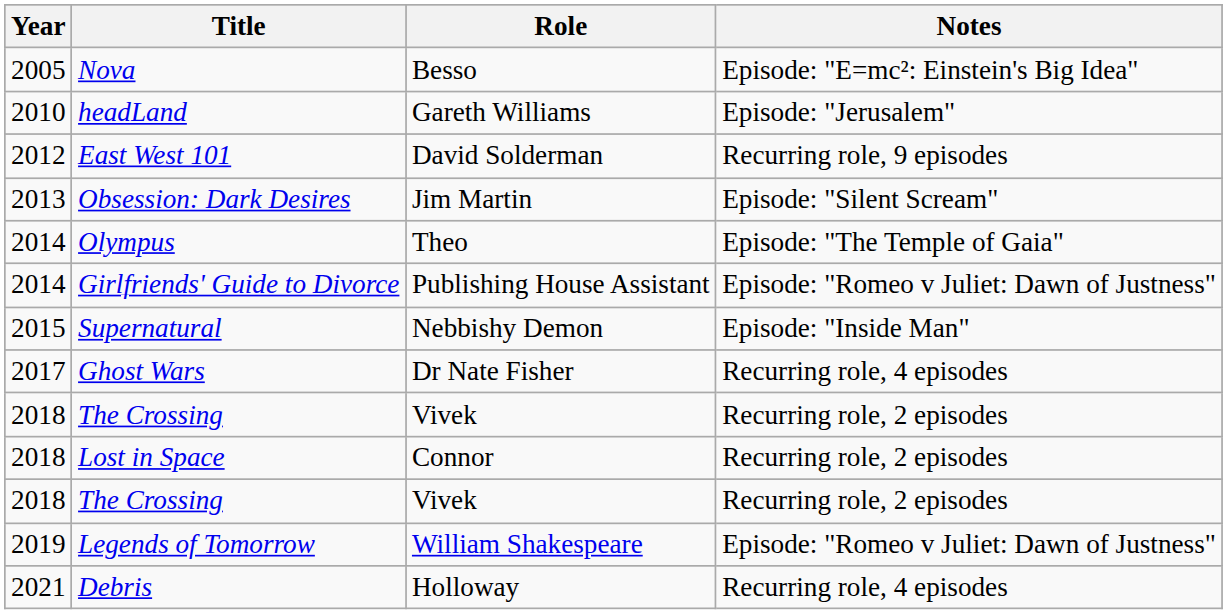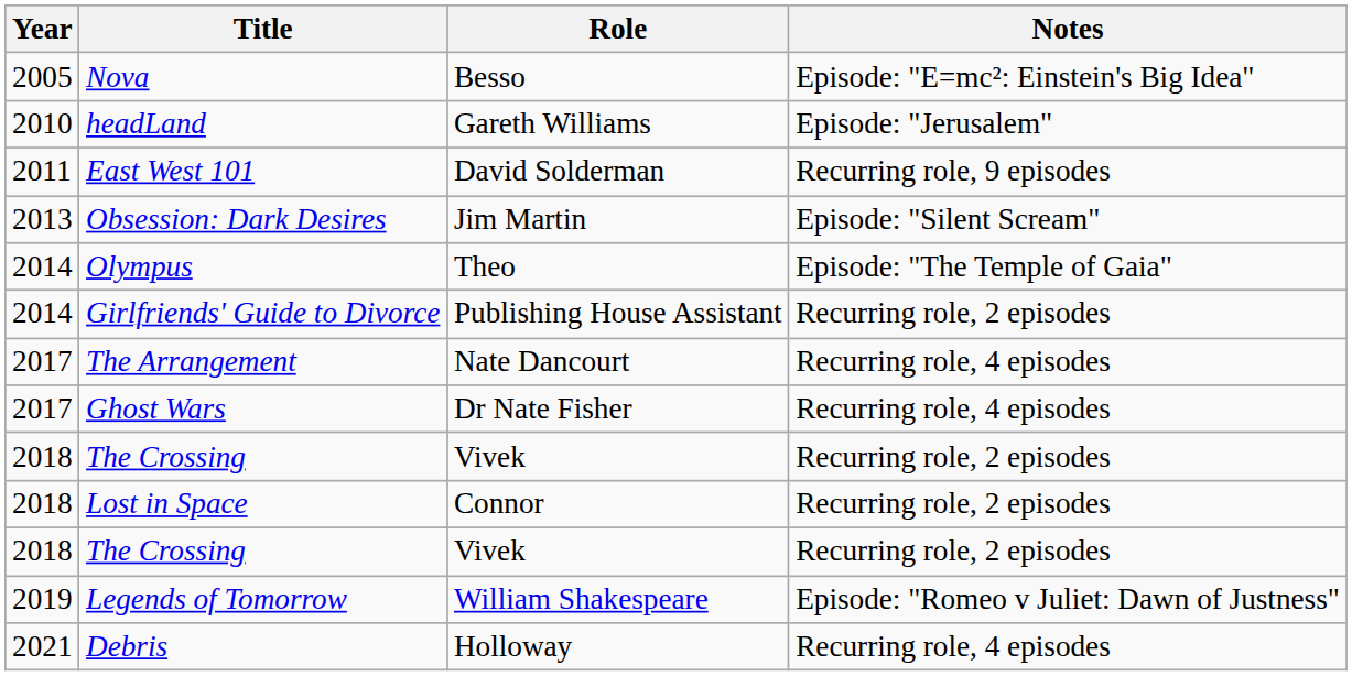East West 101 | Year: 2012 -> 2011
Girlfriends' Guide to Divorce | Notes: Episode: "Romeo v Juliet: Dawn of Justness" -> Recurring role, 2 episodes
- row: 2015 | Supernatural | Nebbishy Demon | Episode: "Inside Man"
+ row: 2017 | The Arrangement | Nate Dancourt | Recurring role, 4 episodes
